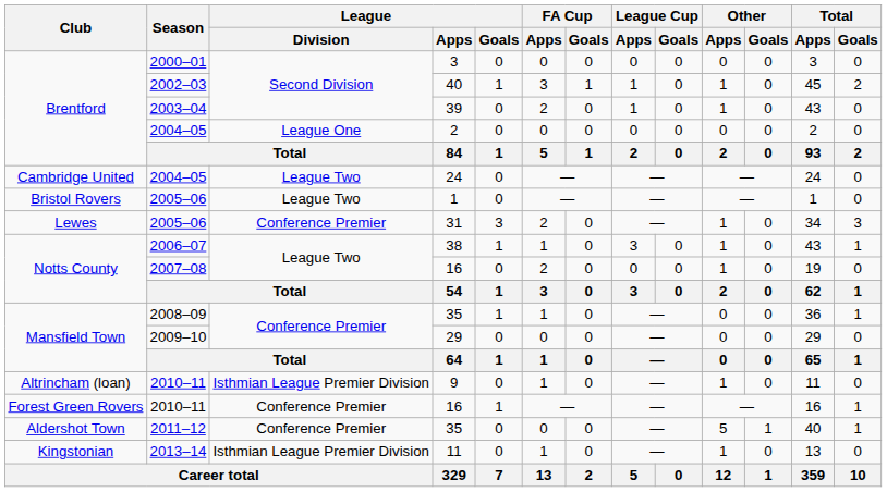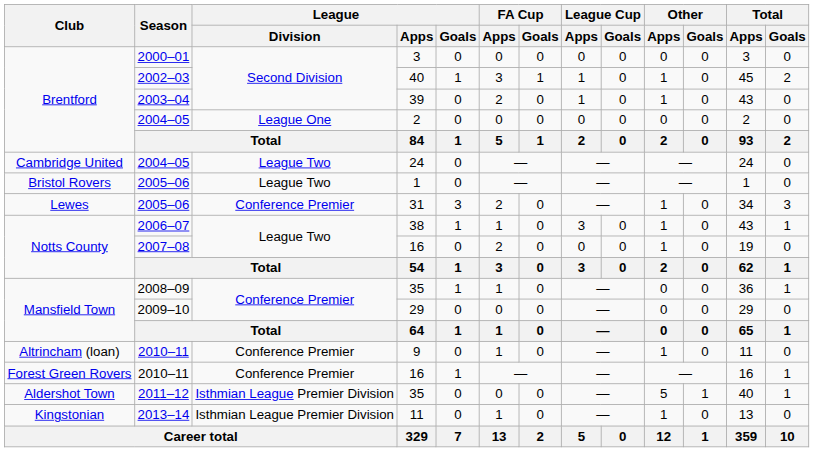9 | League / Division: Isthmian League Premier Division -> Conference Premier
2011–12 / 35 | League / Division: Conference Premier -> Isthmian League Premier Division
